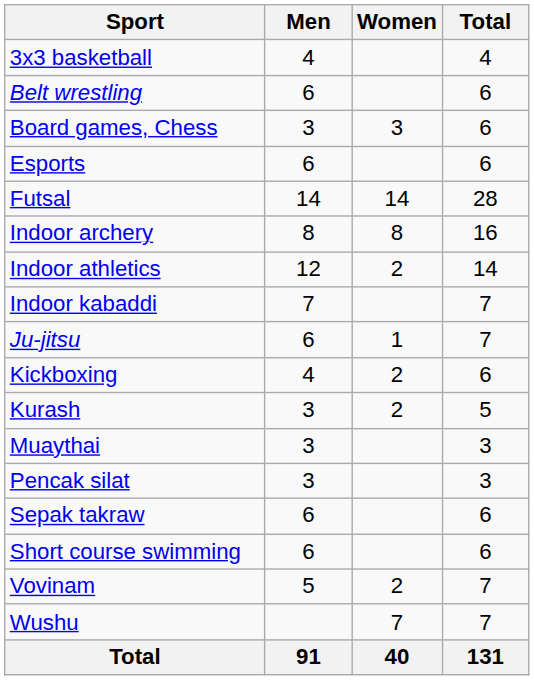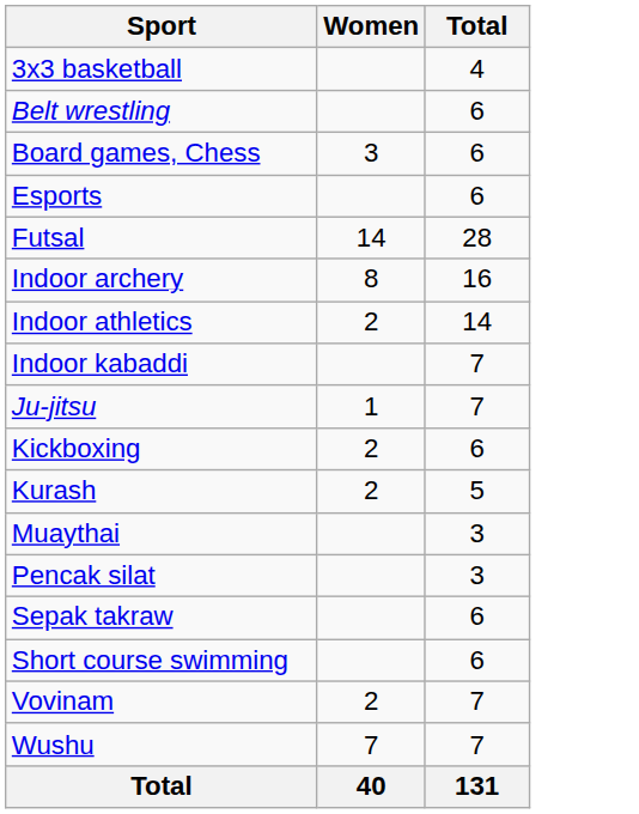- column: Men | 4 | 6 | 3 | 6 | 14 | 8 | 12 | 7 | 6 | 4 | 3 | 3 | 3 | 6 | 6 | 5 | 91
